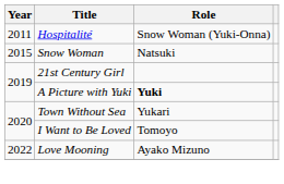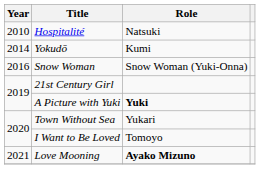Hospitalité | Year: 2011 -> 2010
Hospitalité | Role: Snow Woman (Yuki-Onna) -> Natsuki
+ row: 2014 | Yokudō | Kumi
Snow Woman | Year: 2015 -> 2016
Snow Woman | Role: Natsuki -> Snow Woman (Yuki-Onna)
Love Mooning | Year: 2022 -> 2021
Love Mooning | Role: normal -> bold
